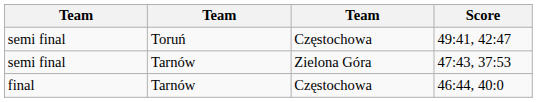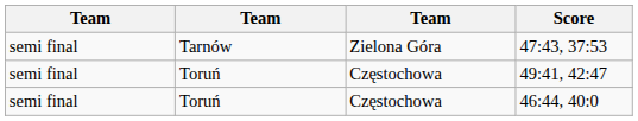rows swapped: 49:41, 42:47 <-> 47:43, 37:53
46:44, 40:0 | column 1: final -> semi final
46:44, 40:0 | column 2: Tarnów -> Toruń
